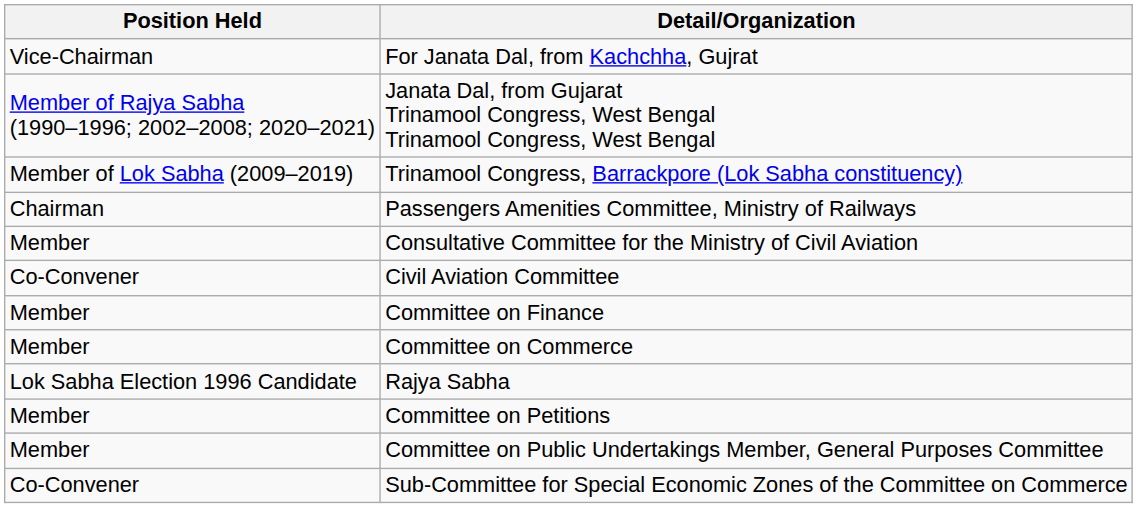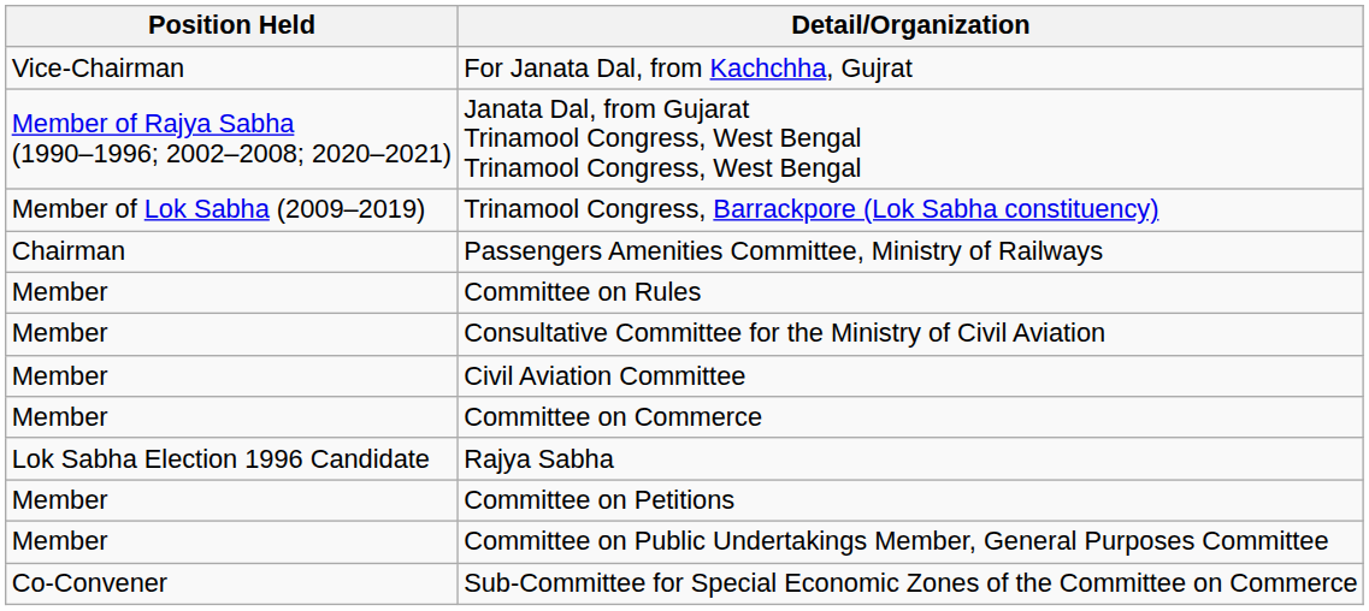+ row: Member | Committee on Rules
Civil Aviation Committee | Position Held: Co-Convener -> Member
- row: Member | Committee on Finance
